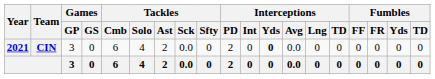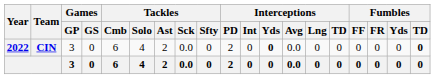CIN | Year: 2021 -> 2022
CIN | Fumbles / TD: normal -> bold
